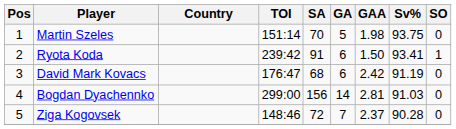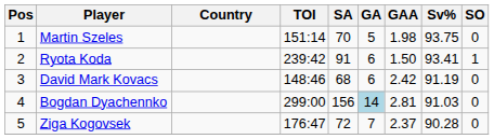David Mark Kovacs | TOI: 176:47 -> 148:46
Bogdan Dyachennko | GA: no background -> lightblue background
Ziga Kogovsek | TOI: 148:46 -> 176:47
